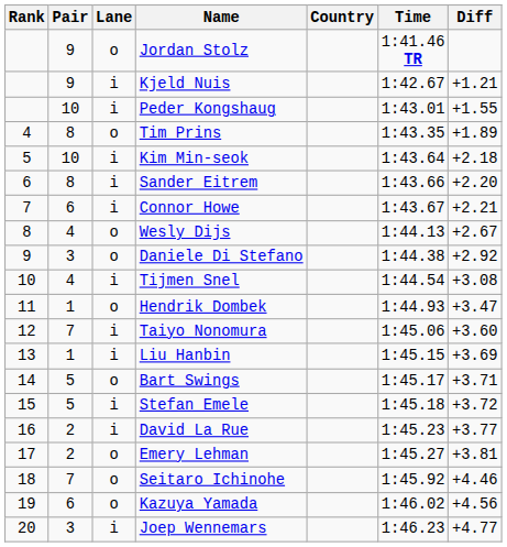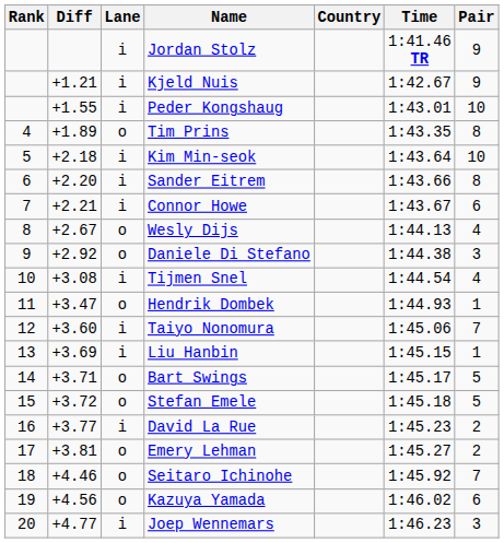columns swapped: Pair <-> Diff
Jordan Stolz | Lane: o -> i
Stefan Emele | Lane: i -> o
